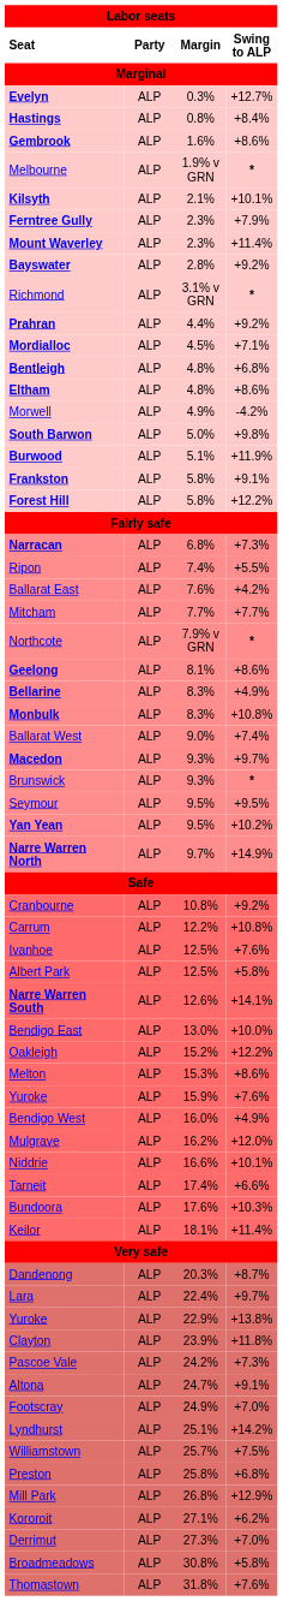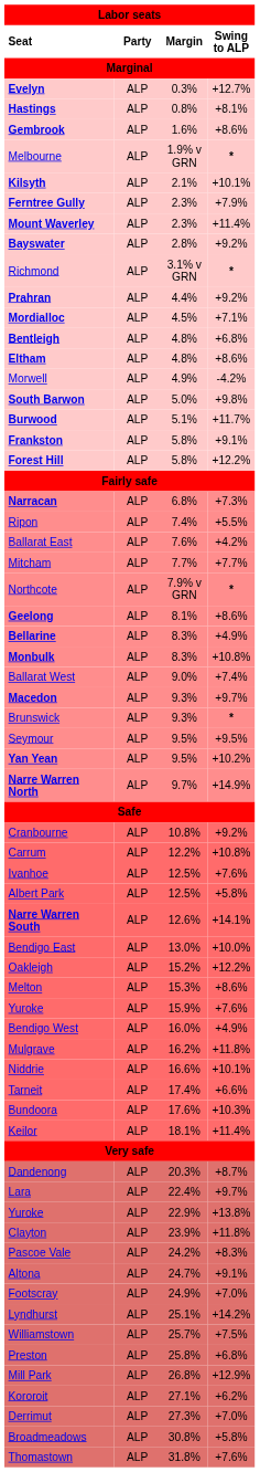Hastings | column 4: +8.4% -> +8.1%
Burwood | column 4: +11.9% -> +11.7%
Mulgrave | column 4: +12.0% -> +11.8%
Pascoe Vale | column 4: +7.3% -> +8.3%
